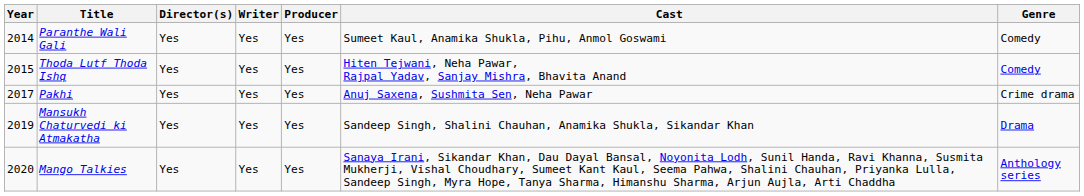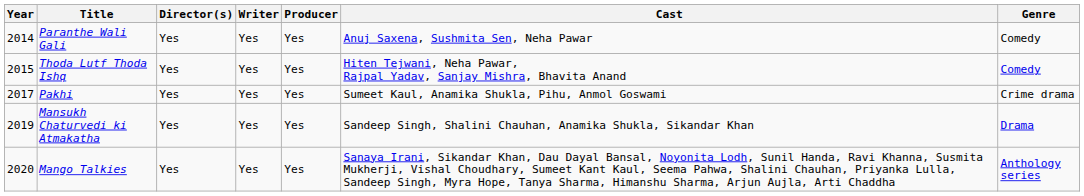Paranthe Wali Gali | Cast: Sumeet Kaul, Anamika Shukla, Pihu, Anmol Goswami -> Anuj Saxena, Sushmita Sen, Neha Pawar
Pakhi | Cast: Anuj Saxena, Sushmita Sen, Neha Pawar -> Sumeet Kaul, Anamika Shukla, Pihu, Anmol Goswami
